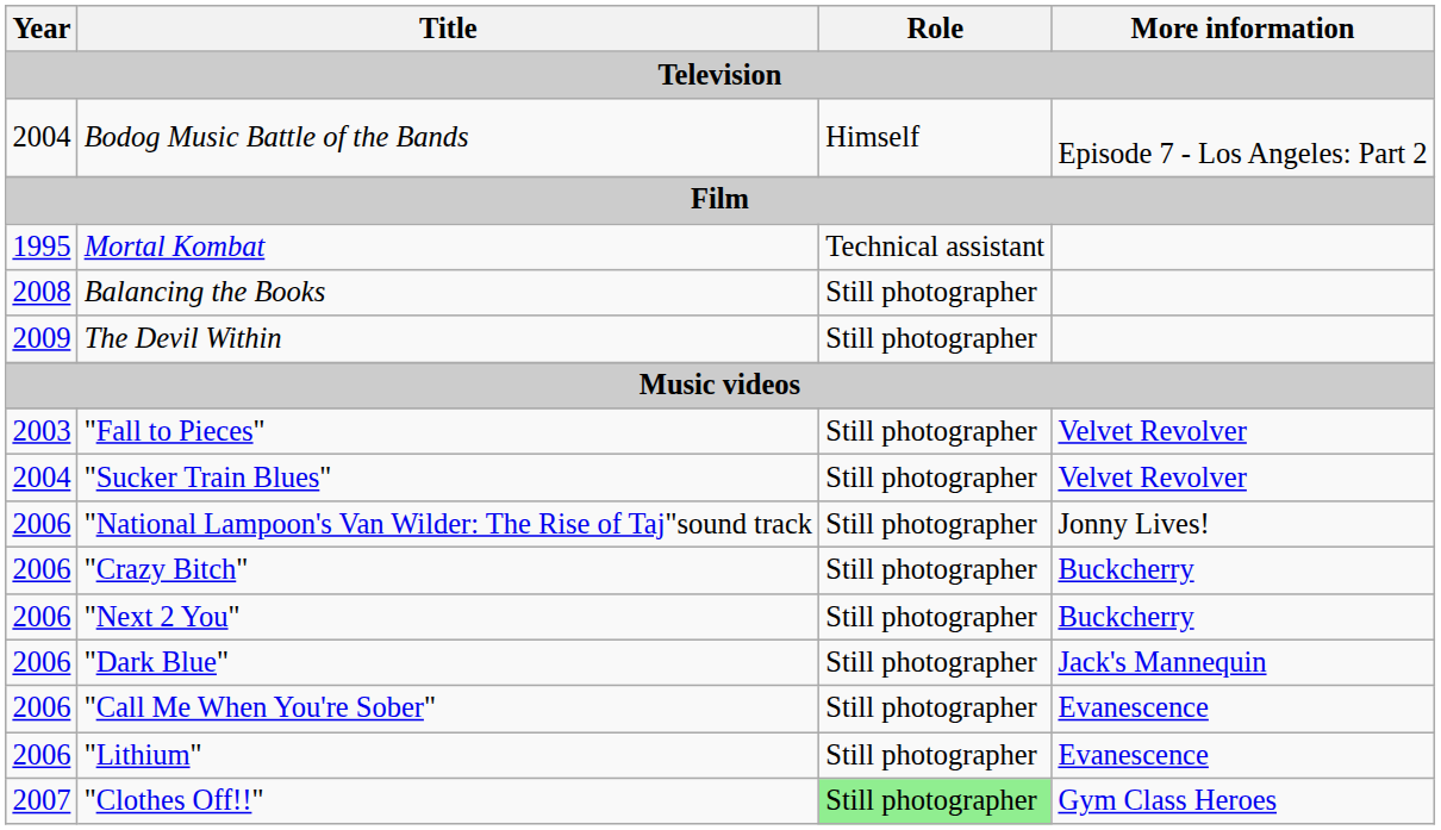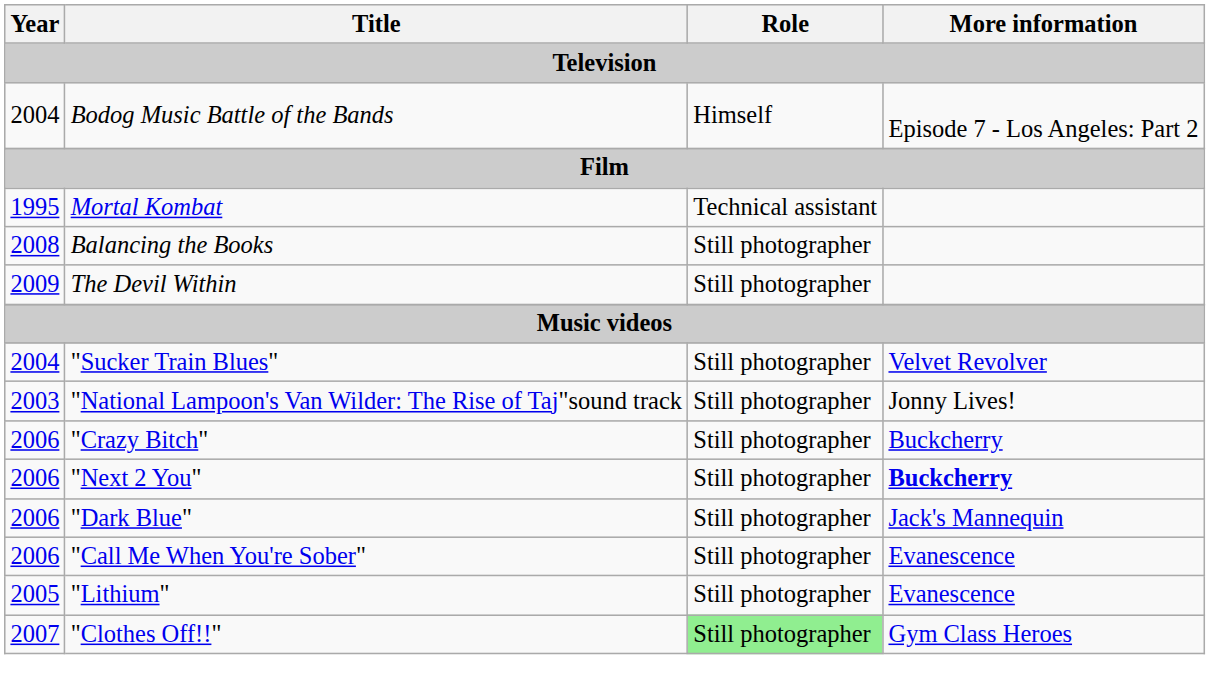- row: 2003 | "Fall to Pieces" | Still photographer | Velvet Revolver
"National Lampoon's Van Wilder: The Rise of Taj"sound track | Year: 2006 -> 2003
"Next 2 You" | More information: normal -> bold
"Lithium" | Year: 2006 -> 2005
